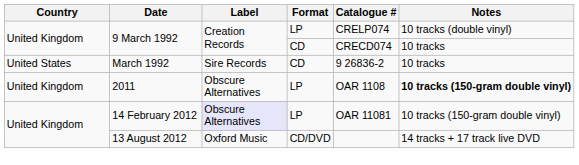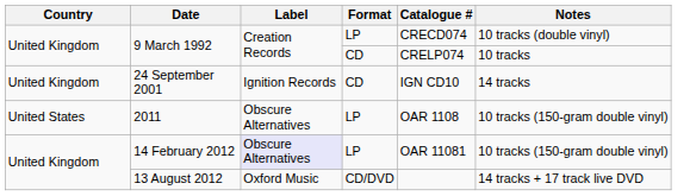9 March 1992 / LP | Catalogue #: CRELP074 -> CRECD074
9 March 1992 / CD | Catalogue #: CRECD074 -> CRELP074
- row: United States | March 1992 | Sire Records | CD | 9 26836-2 | 10 tracks
+ row: United Kingdom | 24 September 2001 | Ignition Records | CD | IGN CD10 | 14 tracks
2011 | Country: United Kingdom -> United States
2011 | Notes: bold -> normal
